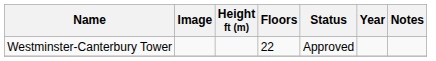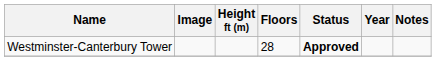Westminster-Canterbury Tower | Floors: 22 -> 28
Westminster-Canterbury Tower | Status: normal -> bold
